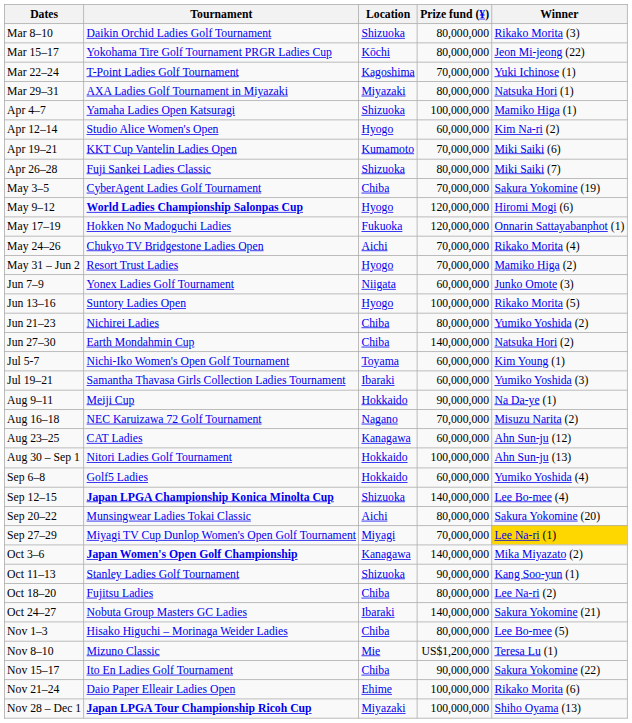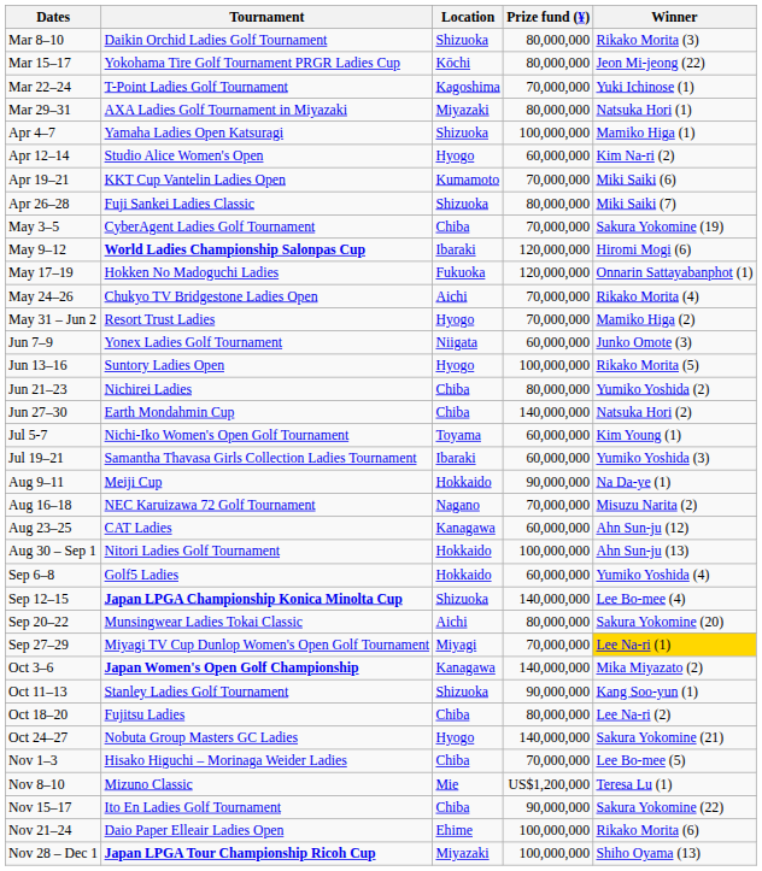May 9–12 | Location: Hyogo -> Ibaraki
Oct 24–27 | Location: Ibaraki -> Hyogo
Nov 1–3 | Prize fund (¥): 80,000,000 -> 70,000,000
